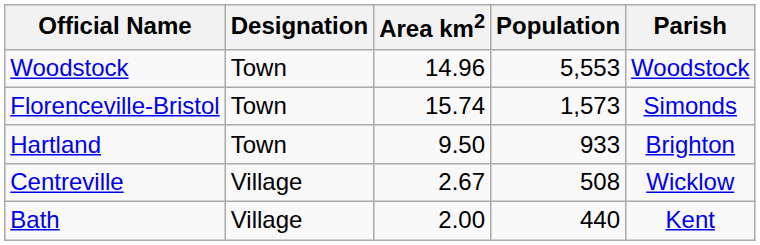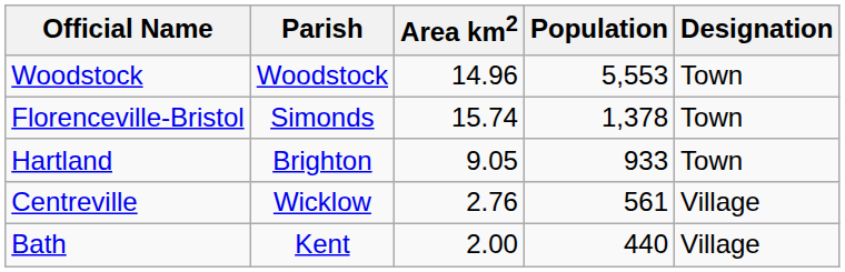columns swapped: Designation <-> Parish
Florenceville-Bristol | Population: 1,573 -> 1,378
Hartland | Area km2: 9.50 -> 9.05
Centreville | Area km2: 2.67 -> 2.76
Centreville | Population: 508 -> 561
